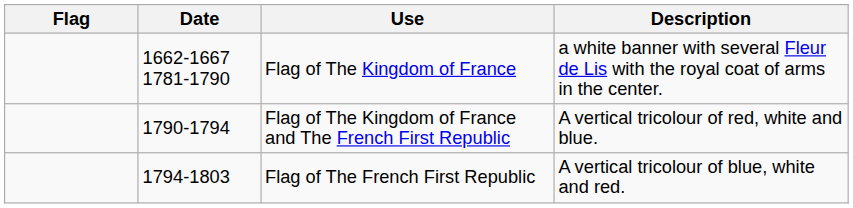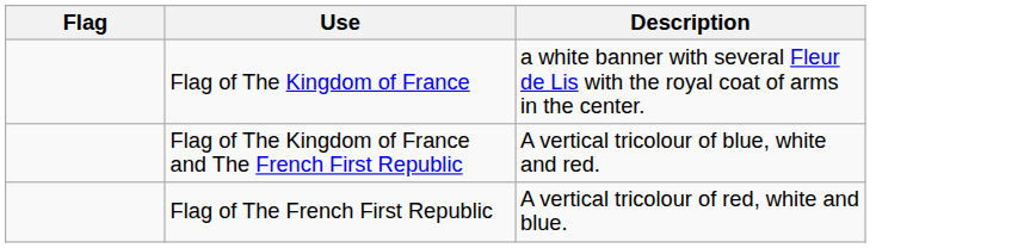- column: Date | 1662-1667 1781-1790 | 1790-1794 | 1794-1803
Flag of The Kingdom of France and The French First Republic | Description: A vertical tricolour of red, white and blue. -> A vertical tricolour of blue, white and red.
Flag of The French First Republic | Description: A vertical tricolour of blue, white and red. -> A vertical tricolour of red, white and blue.
